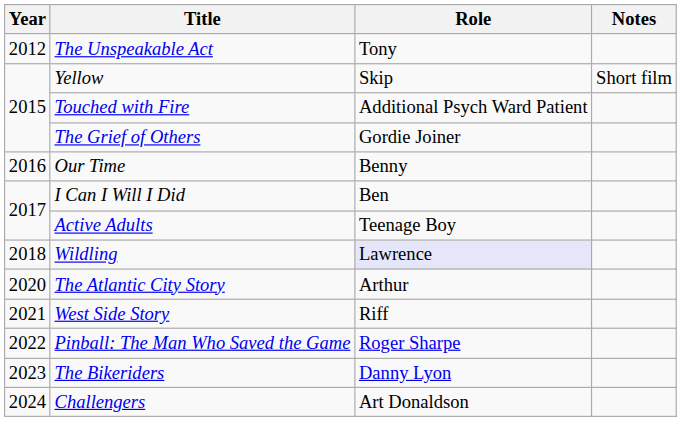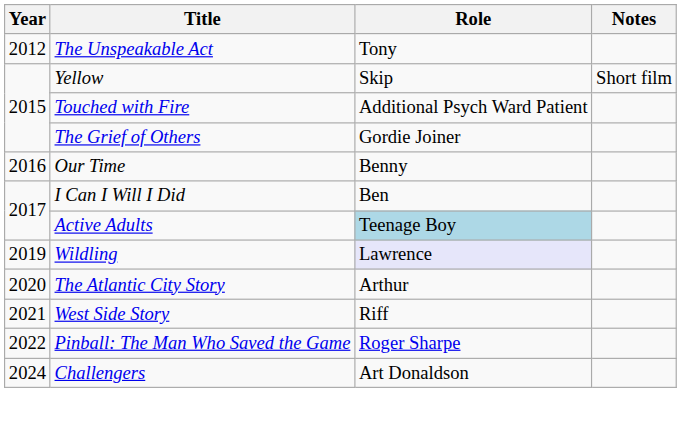Active Adults | Role: no background -> lightblue background
Wildling | Year: 2018 -> 2019
- row: 2023 | The Bikeriders | Danny Lyon
